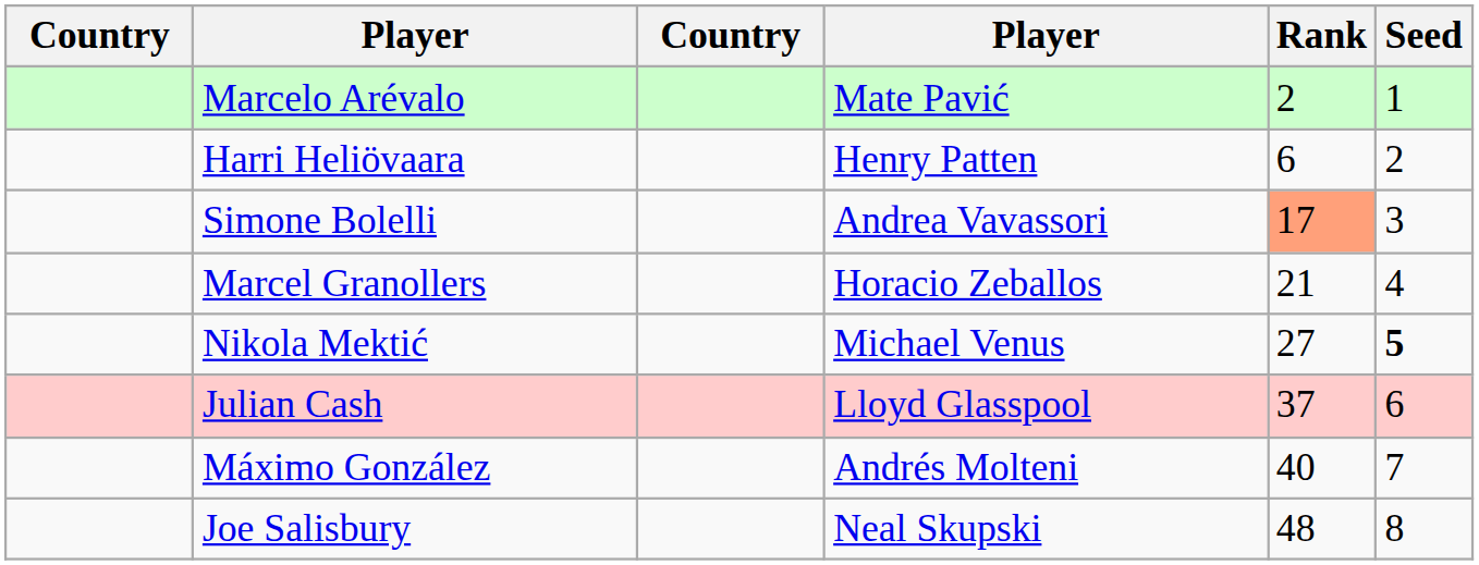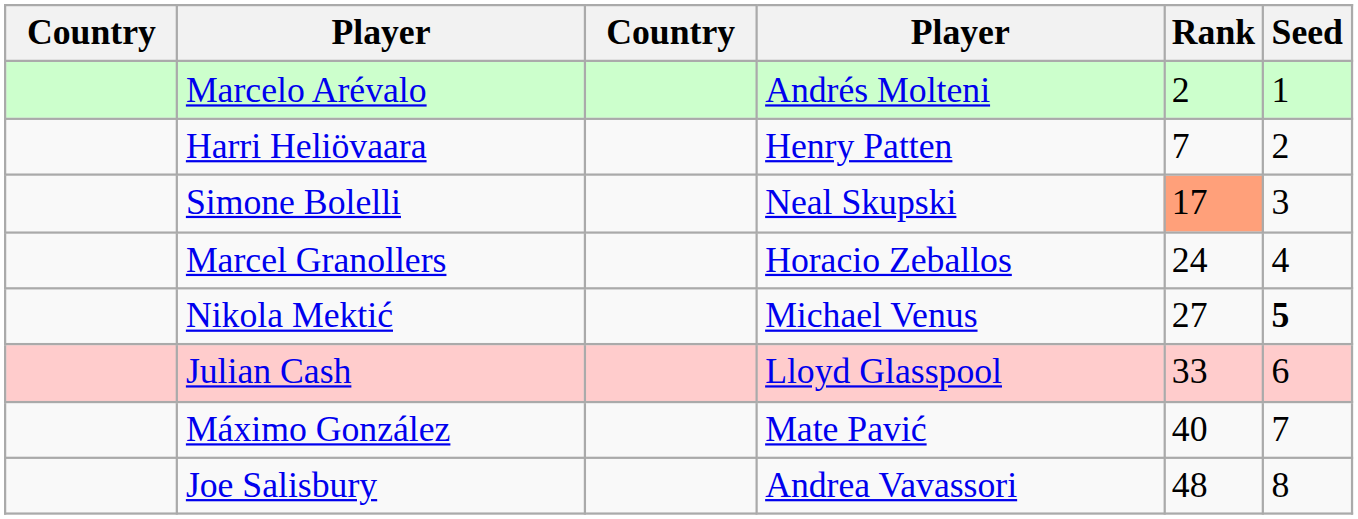Marcelo Arévalo | column 4: Mate Pavić -> Andrés Molteni
Harri Heliövaara | Rank: 6 -> 7
Simone Bolelli | column 4: Andrea Vavassori -> Neal Skupski
Marcel Granollers | Rank: 21 -> 24
Julian Cash | Rank: 37 -> 33
Máximo González | column 4: Andrés Molteni -> Mate Pavić
Joe Salisbury | column 4: Neal Skupski -> Andrea Vavassori
